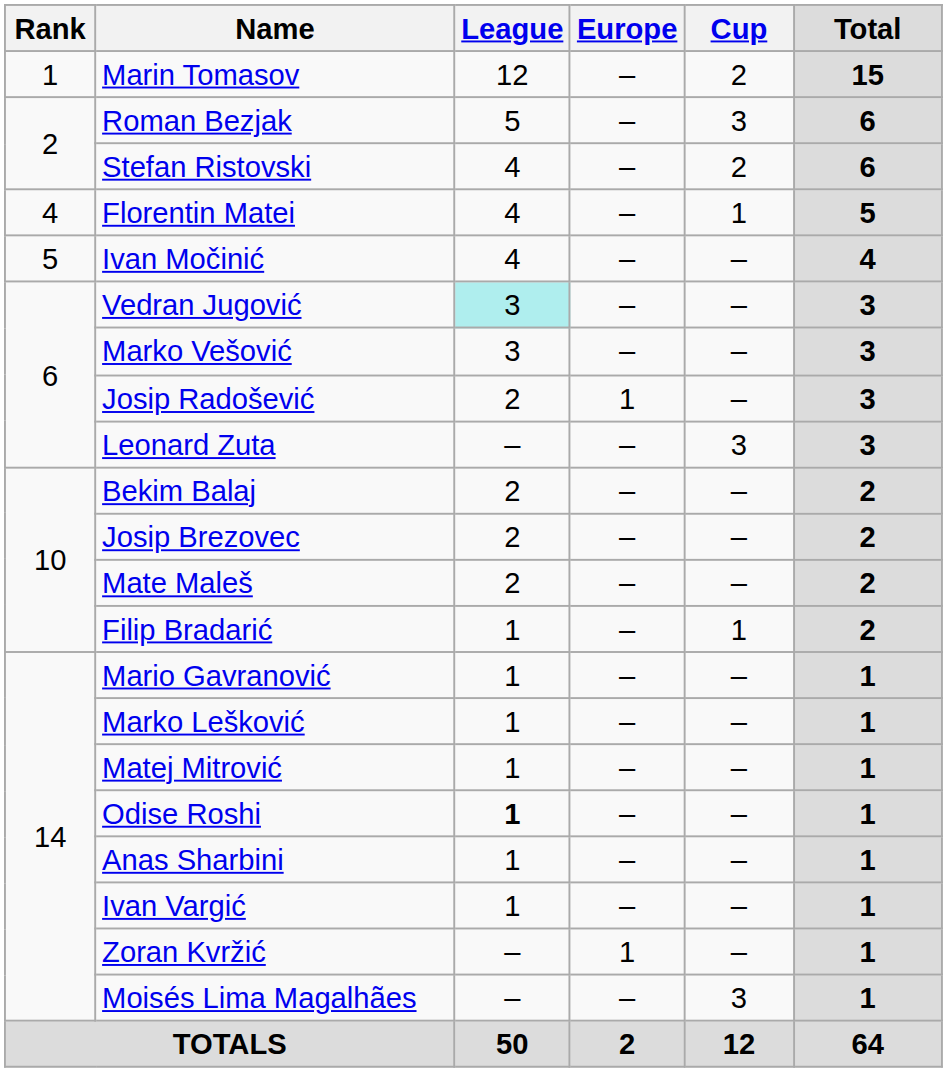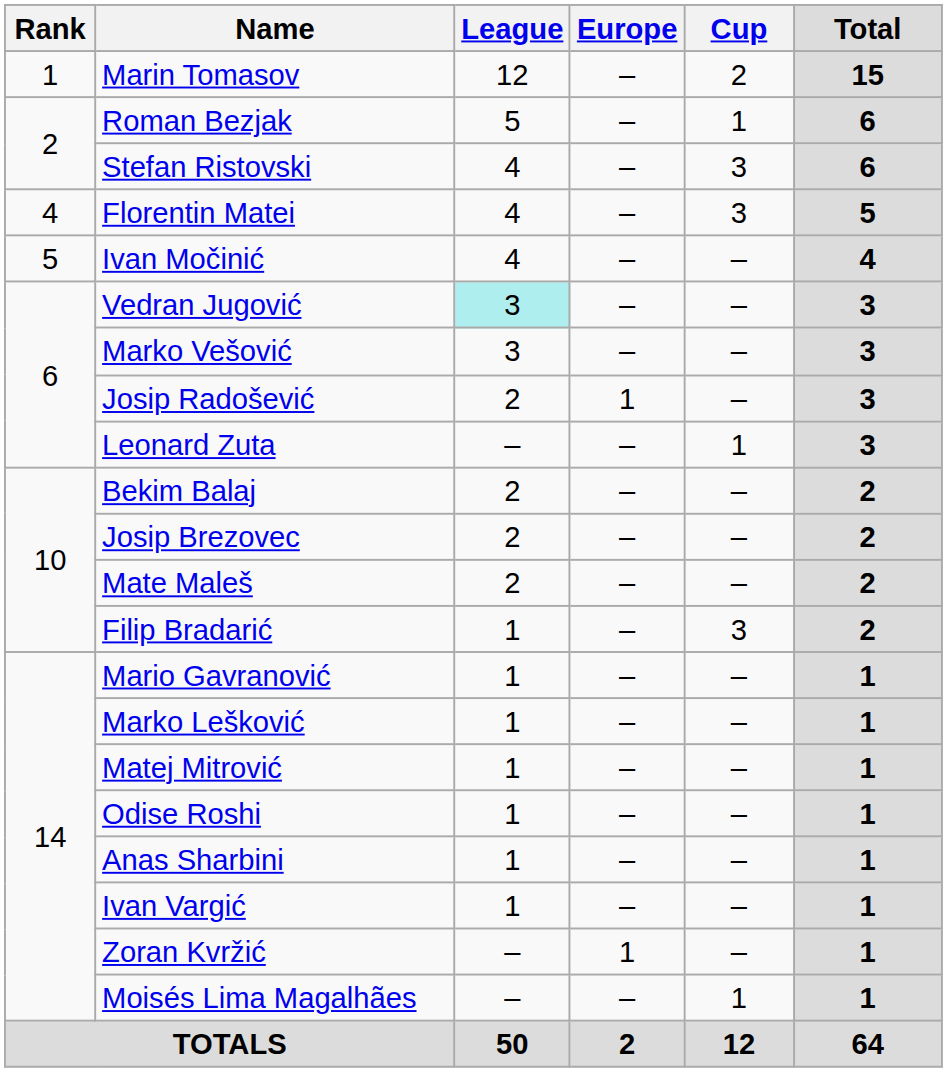Roman Bezjak | Cup: 3 -> 1
Stefan Ristovski | Cup: 2 -> 3
Florentin Matei | Cup: 1 -> 3
Leonard Zuta | Cup: 3 -> 1
Filip Bradarić | Cup: 1 -> 3
Odise Roshi | League: bold -> normal
Moisés Lima Magalhães | Cup: 3 -> 1
